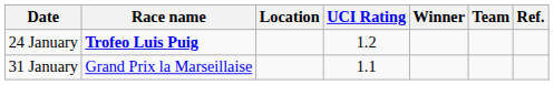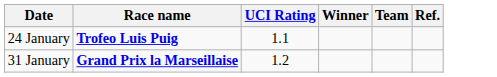- column: Location
24 January | UCI Rating: 1.2 -> 1.1
31 January | Race name: normal -> bold
31 January | UCI Rating: 1.1 -> 1.2
